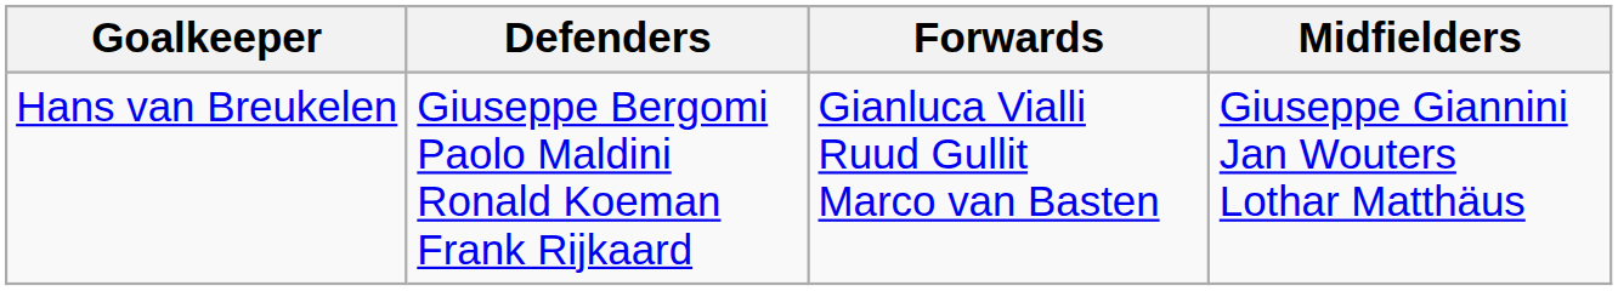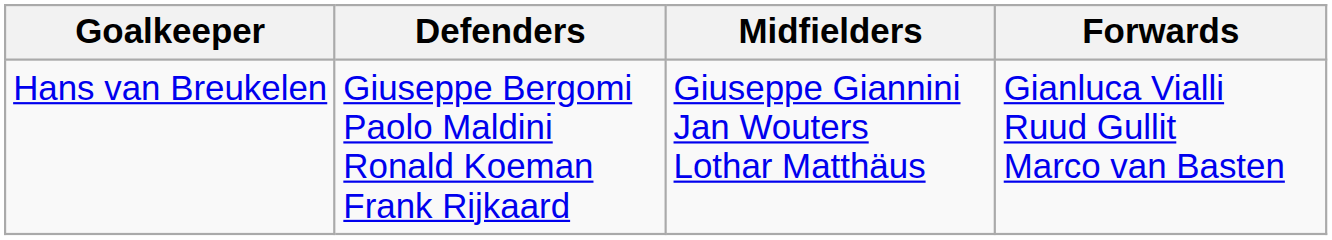columns swapped: Midfielders <-> Forwards
